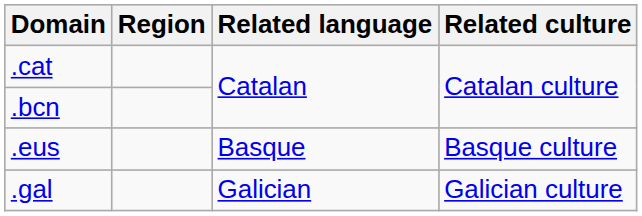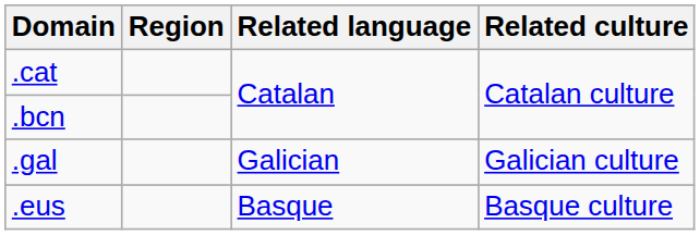rows swapped: .eus <-> .gal
